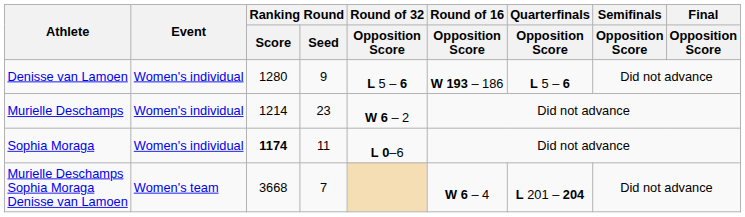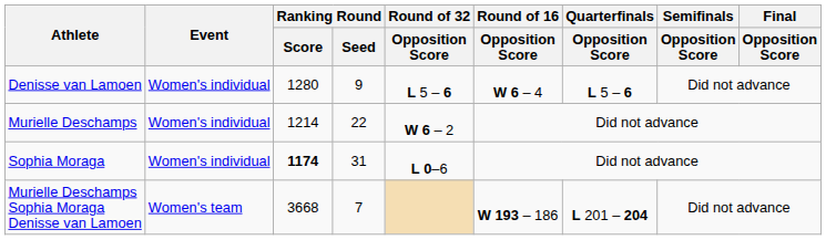Denisse van Lamoen | Round of 16 / Opposition Score: W 193 – 186 -> W 6 – 4
Murielle Deschamps | Ranking Round / Seed: 23 -> 22
Sophia Moraga | Ranking Round / Seed: 11 -> 31
Murielle Deschamps Sophia Moraga Denisse van Lamoen | Round of 16 / Opposition Score: W 6 – 4 -> W 193 – 186
